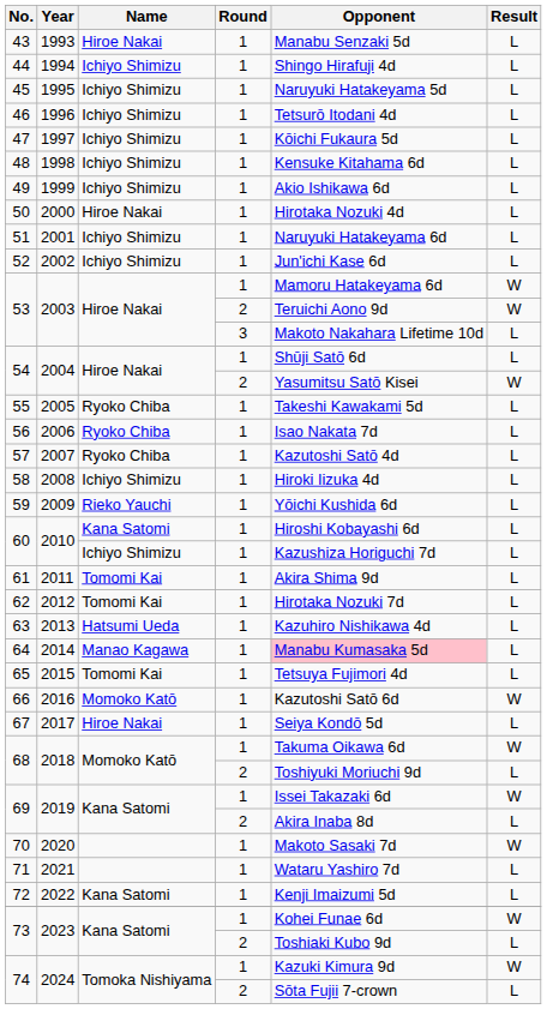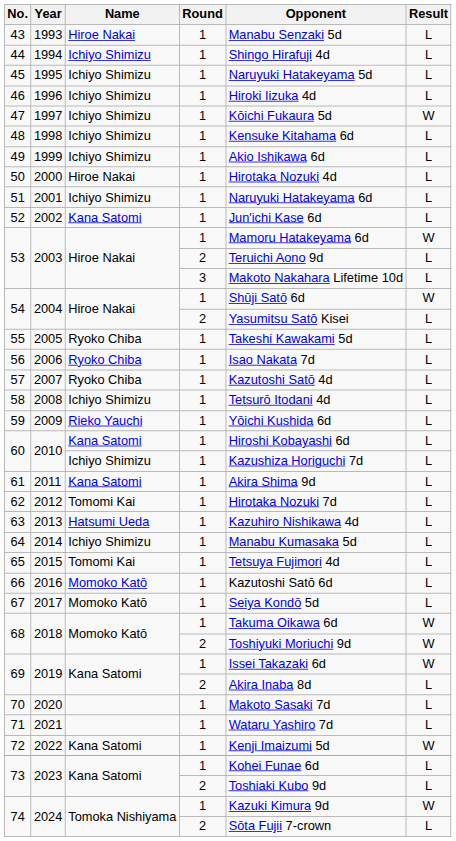46 | Opponent: Tetsurō Itodani 4d -> Hiroki Iizuka 4d
47 | Result: L -> W
52 | Name: Ichiyo Shimizu -> Kana Satomi
53 / 2 | Result: W -> L
54 / 1 | Result: L -> W
54 / 2 | Result: W -> L
58 | Opponent: Hiroki Iizuka 4d -> Tetsurō Itodani 4d
61 | Name: Tomomi Kai -> Kana Satomi
64 | Name: Manao Kagawa -> Ichiyo Shimizu
64 | Opponent: pink background -> no background
66 | Result: W -> L
67 | Name: Hiroe Nakai -> Momoko Katō
68 / 2 | Result: L -> W
70 | Result: W -> L
72 | Result: L -> W
73 / 1 | Result: W -> L
